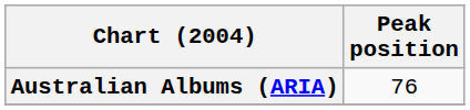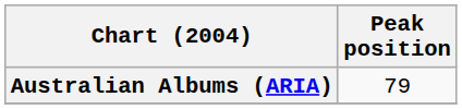Australian Albums (ARIA) | Peak position: 76 -> 79
